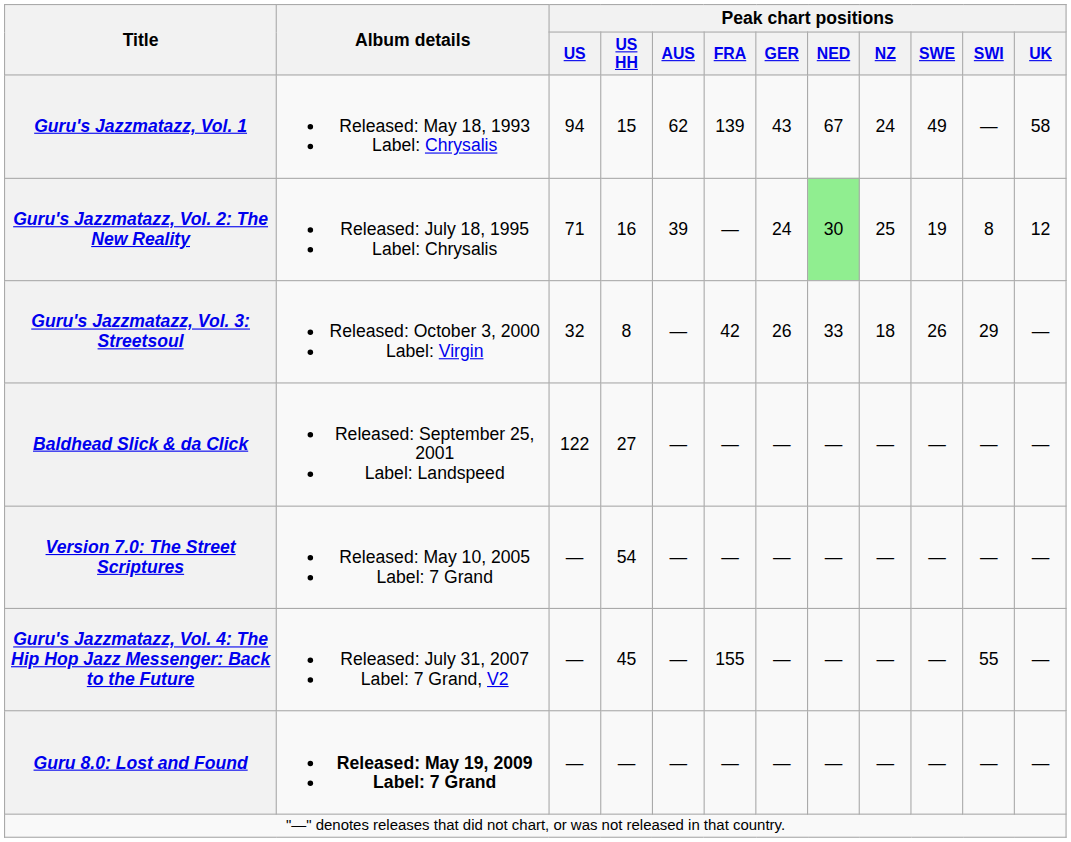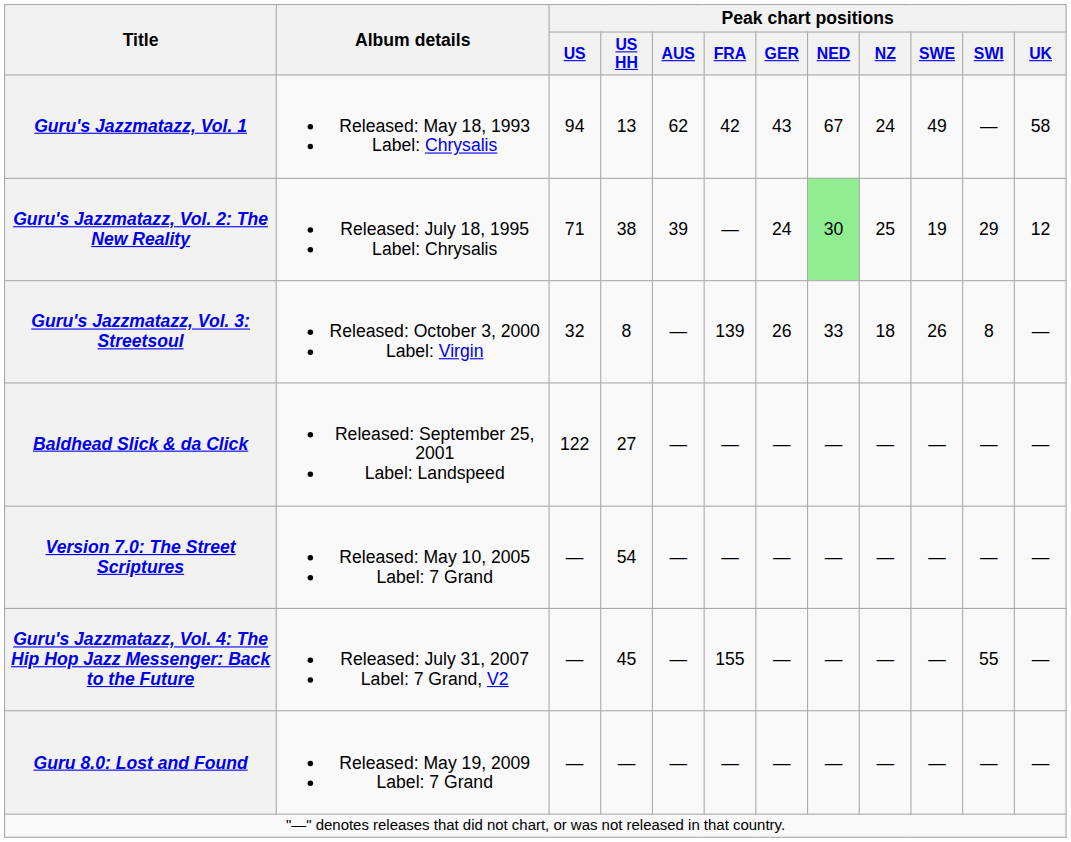Guru's Jazzmatazz, Vol. 1 | Peak chart positions / US HH: 15 -> 13
Guru's Jazzmatazz, Vol. 1 | Peak chart positions / FRA: 139 -> 42
Guru's Jazzmatazz, Vol. 2: The New Reality | Peak chart positions / US HH: 16 -> 38
Guru's Jazzmatazz, Vol. 2: The New Reality | Peak chart positions / SWI: 8 -> 29
Guru's Jazzmatazz, Vol. 3: Streetsoul | Peak chart positions / FRA: 42 -> 139
Guru's Jazzmatazz, Vol. 3: Streetsoul | Peak chart positions / SWI: 29 -> 8
Guru 8.0: Lost and Found | Album details: bold -> normal
